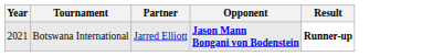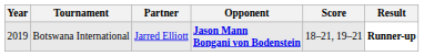+ column: Score | 18–21, 19–21
Botswana International | Year: 2021 -> 2019
